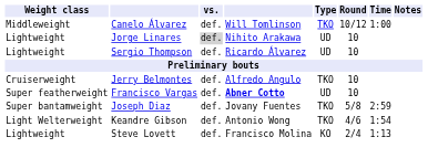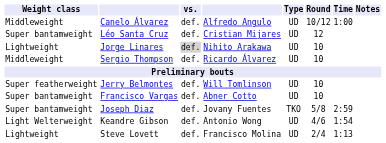Canelo Álvarez | column 4: Will Tomlinson -> Alfredo Angulo
Canelo Álvarez | Type: TKO -> UD
+ row: Super bantamweight | Léo Santa Cruz | def. | Cristian Mijares | UD | 12
Sergio Thompson | Weight class: Lightweight -> Middleweight
Jerry Belmontes | Weight class: Cruiserweight -> Super featherweight
Jerry Belmontes | column 4: Alfredo Angulo -> Will Tomlinson
Jerry Belmontes | Type: TKO -> UD
Francisco Vargas | Weight class: Super featherweight -> Super bantamweight
Francisco Vargas | column 4: bold -> normal
Keandre Gibson | Type: TKO -> UD
Steve Lovett | Type: KO -> UD
